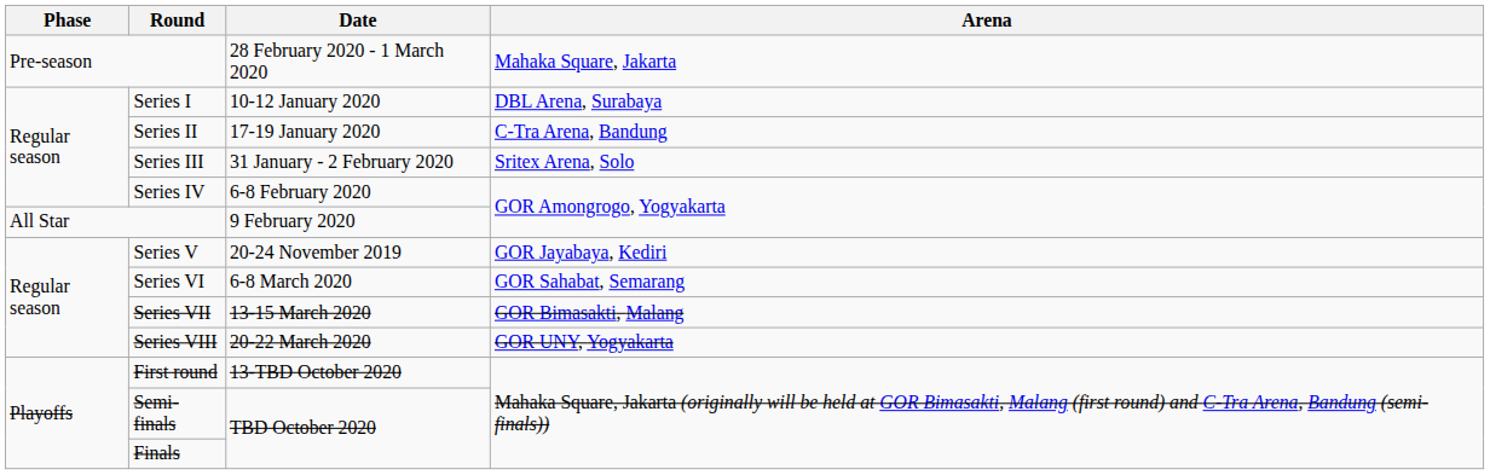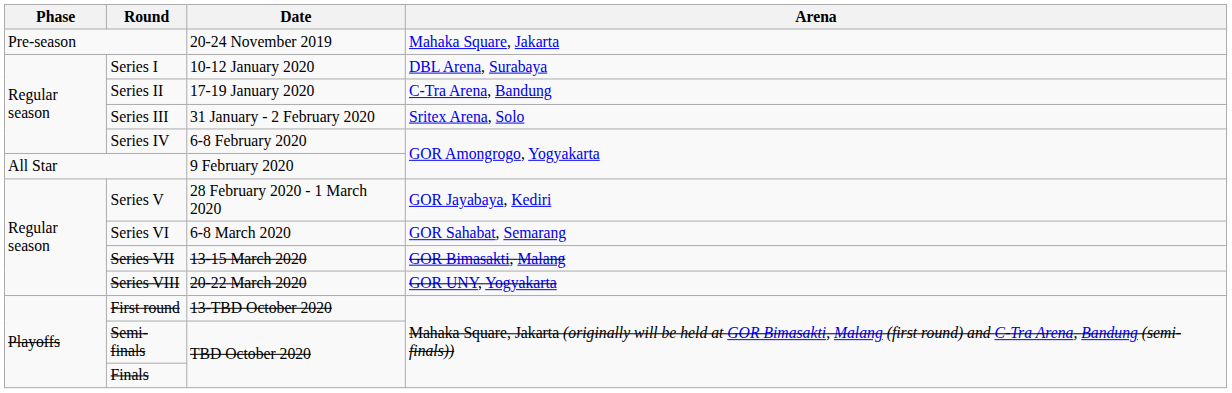Pre-season | Date: 28 February 2020 - 1 March 2020 -> 20-24 November 2019
Series V | Date: 20-24 November 2019 -> 28 February 2020 - 1 March 2020
